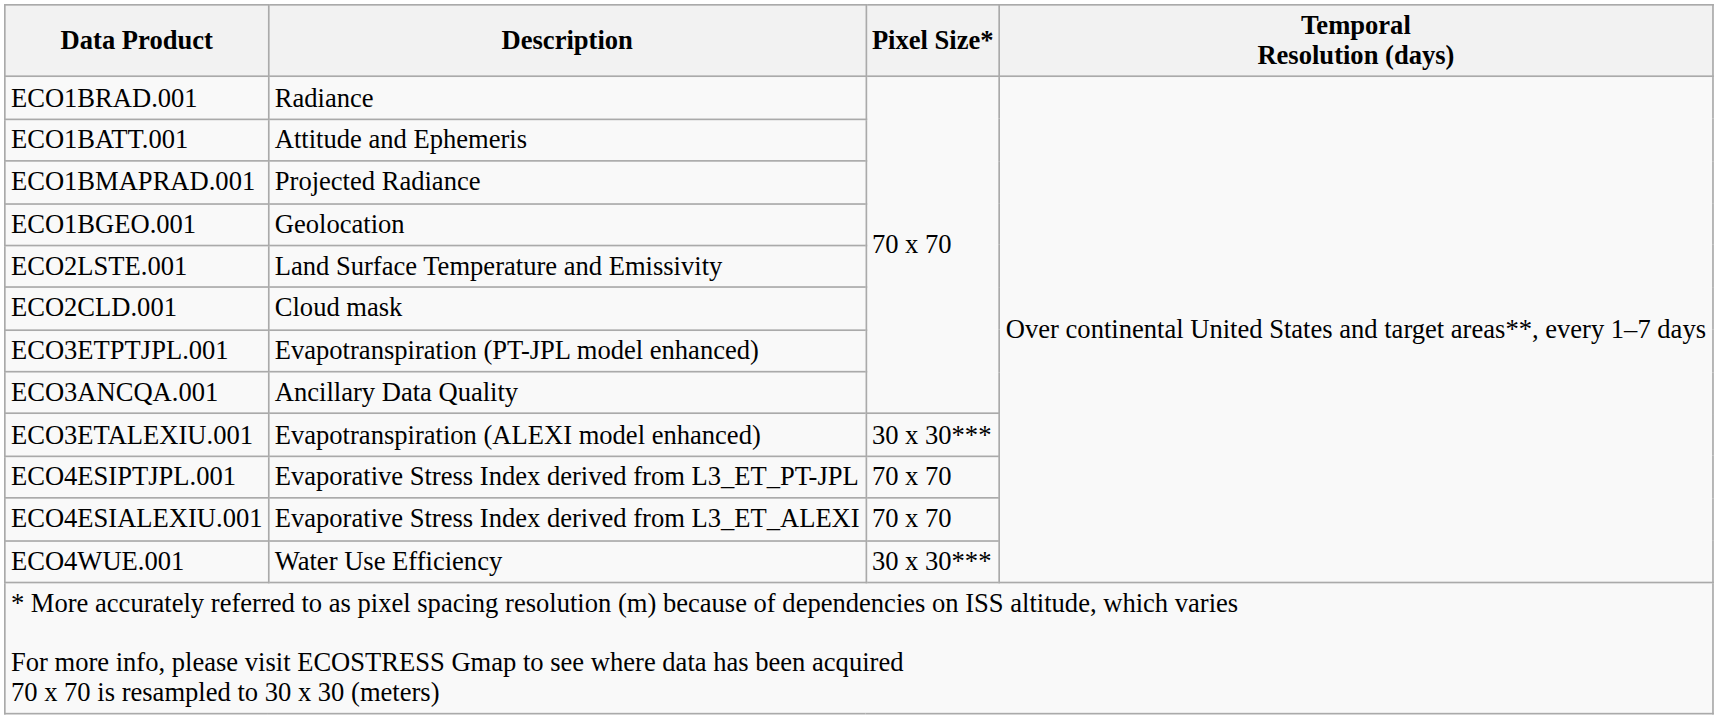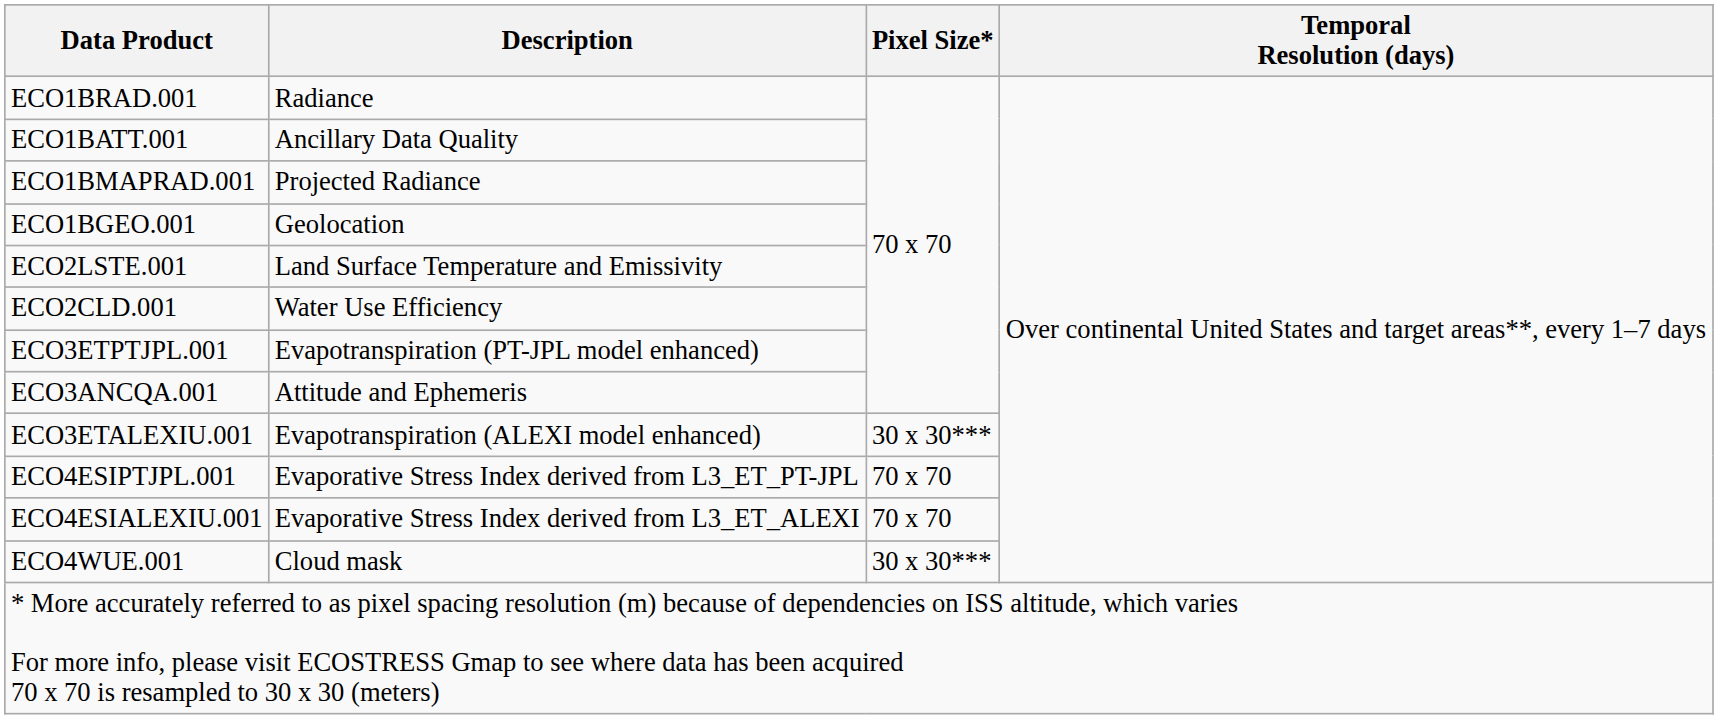ECO1BATT.001 | Description: Attitude and Ephemeris -> Ancillary Data Quality
ECO2CLD.001 | Description: Cloud mask -> Water Use Efficiency
ECO3ANCQA.001 | Description: Ancillary Data Quality -> Attitude and Ephemeris
ECO4WUE.001 | Description: Water Use Efficiency -> Cloud mask
